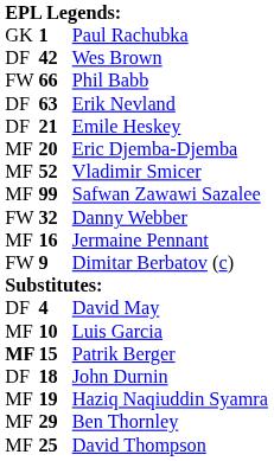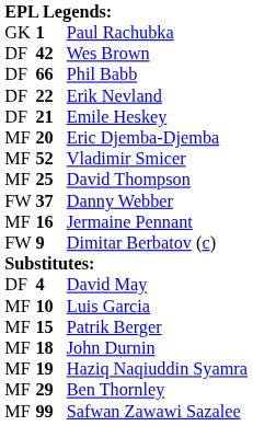Phil Babb | column 1: FW -> DF
Erik Nevland | column 2: 63 -> 22
rows swapped: David Thompson <-> Safwan Zawawi Sazalee
Danny Webber | column 2: 32 -> 37
Patrik Berger | column 1: bold -> normal
John Durnin | column 1: DF -> MF
